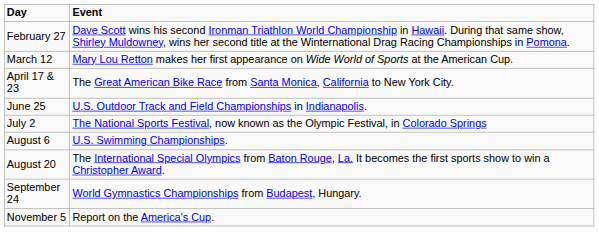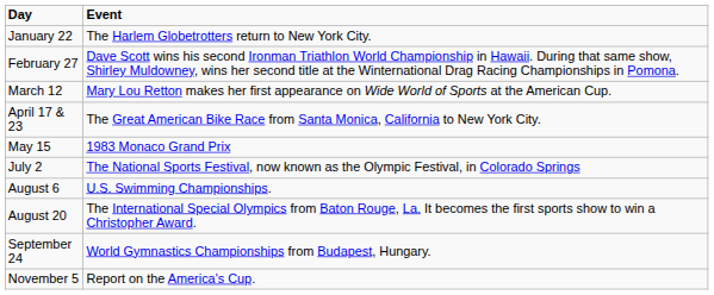+ row: January 22 | The Harlem Globetrotters return to New York City.
+ row: May 15 | 1983 Monaco Grand Prix
- row: June 25 | U.S. Outdoor Track and Field Championships in Indianapolis.
